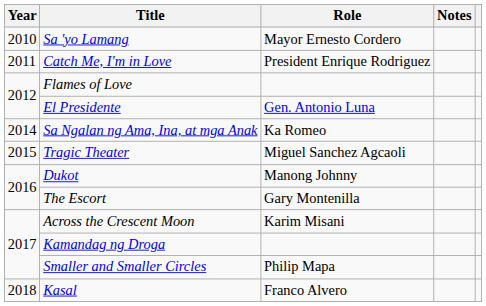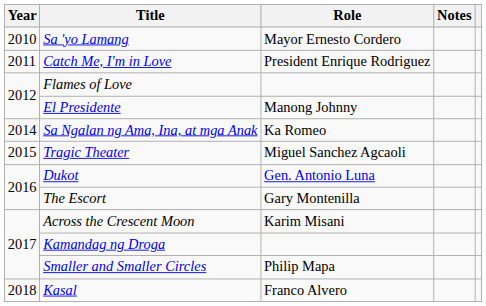El Presidente | Role: Gen. Antonio Luna -> Manong Johnny
Dukot | Role: Manong Johnny -> Gen. Antonio Luna
